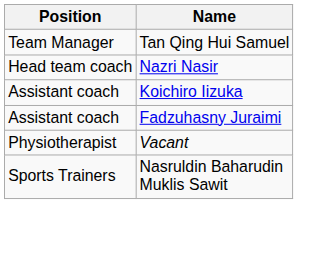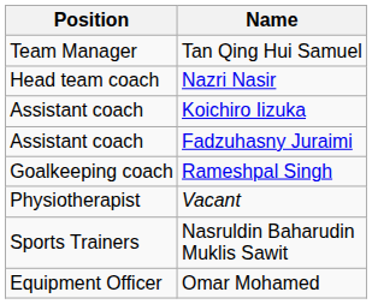+ row: Goalkeeping coach | Rameshpal Singh
+ row: Equipment Officer | Omar Mohamed
